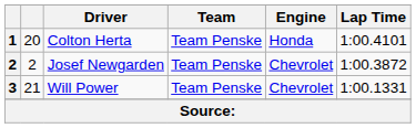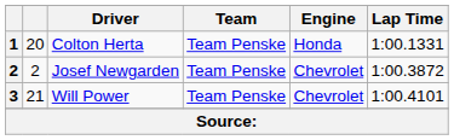Colton Herta | Lap Time: 1:00.4101 -> 1:00.1331
Will Power | Lap Time: 1:00.1331 -> 1:00.4101
